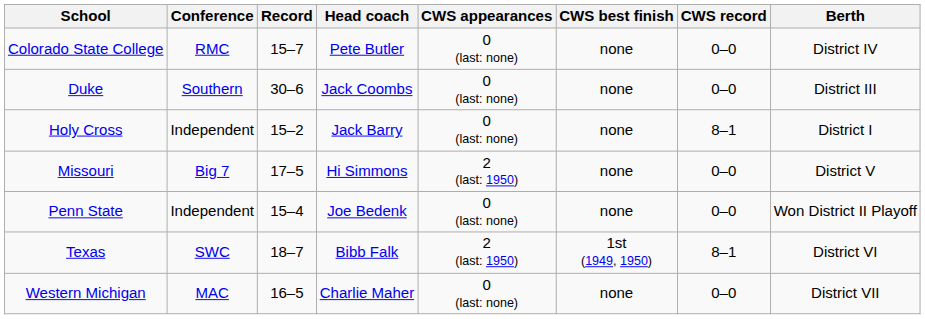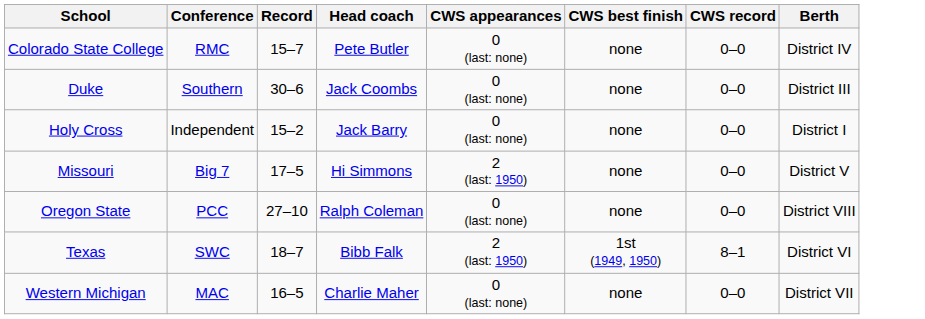Holy Cross | CWS record: 8–1 -> 0–0
+ row: Oregon State | PCC | 27–10 | Ralph Coleman | 0 (last: none) | none | 0–0 | District VIII
- row: Penn State | Independent | 15–4 | Joe Bedenk | 0 (last: none) | none | 0–0 | Won District II Playoff
